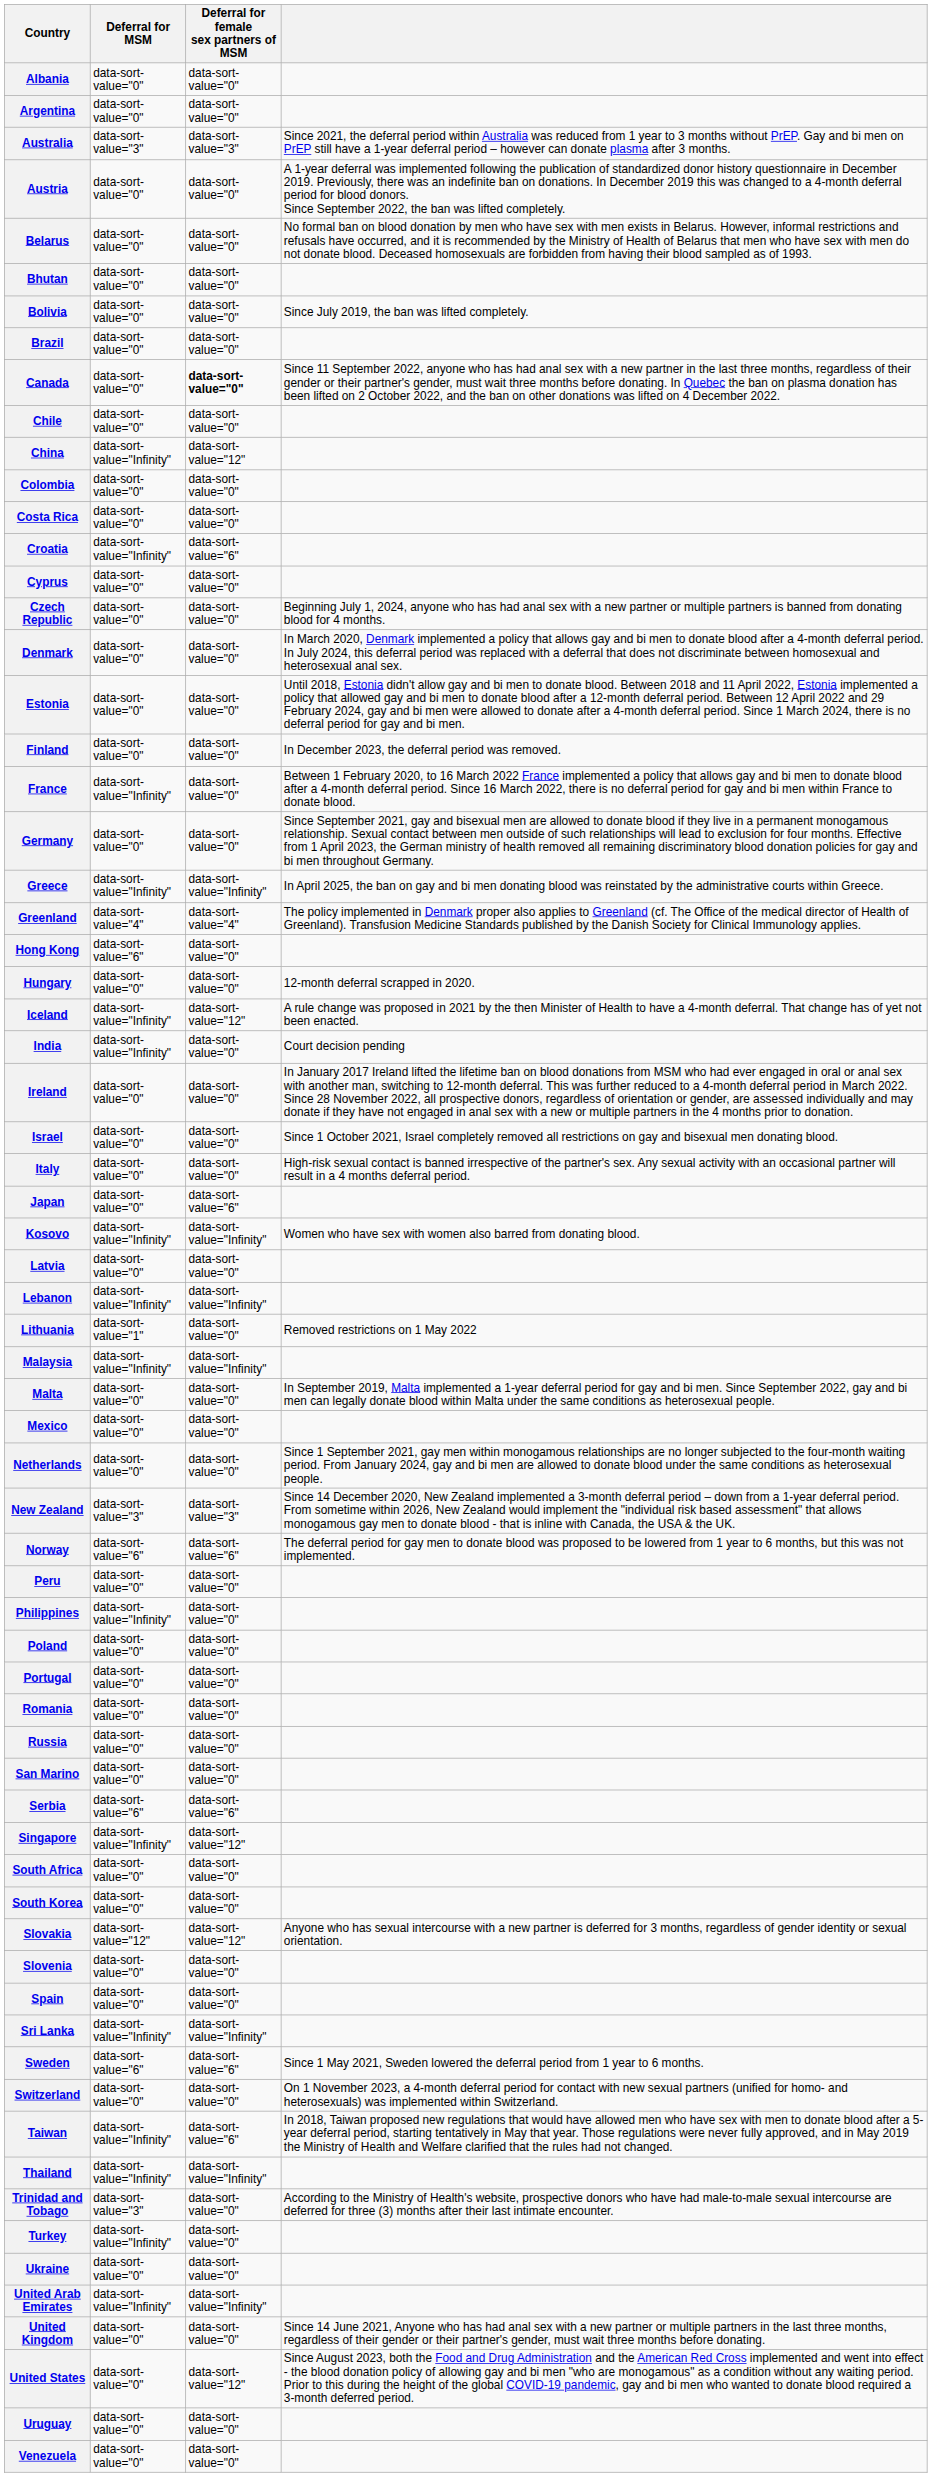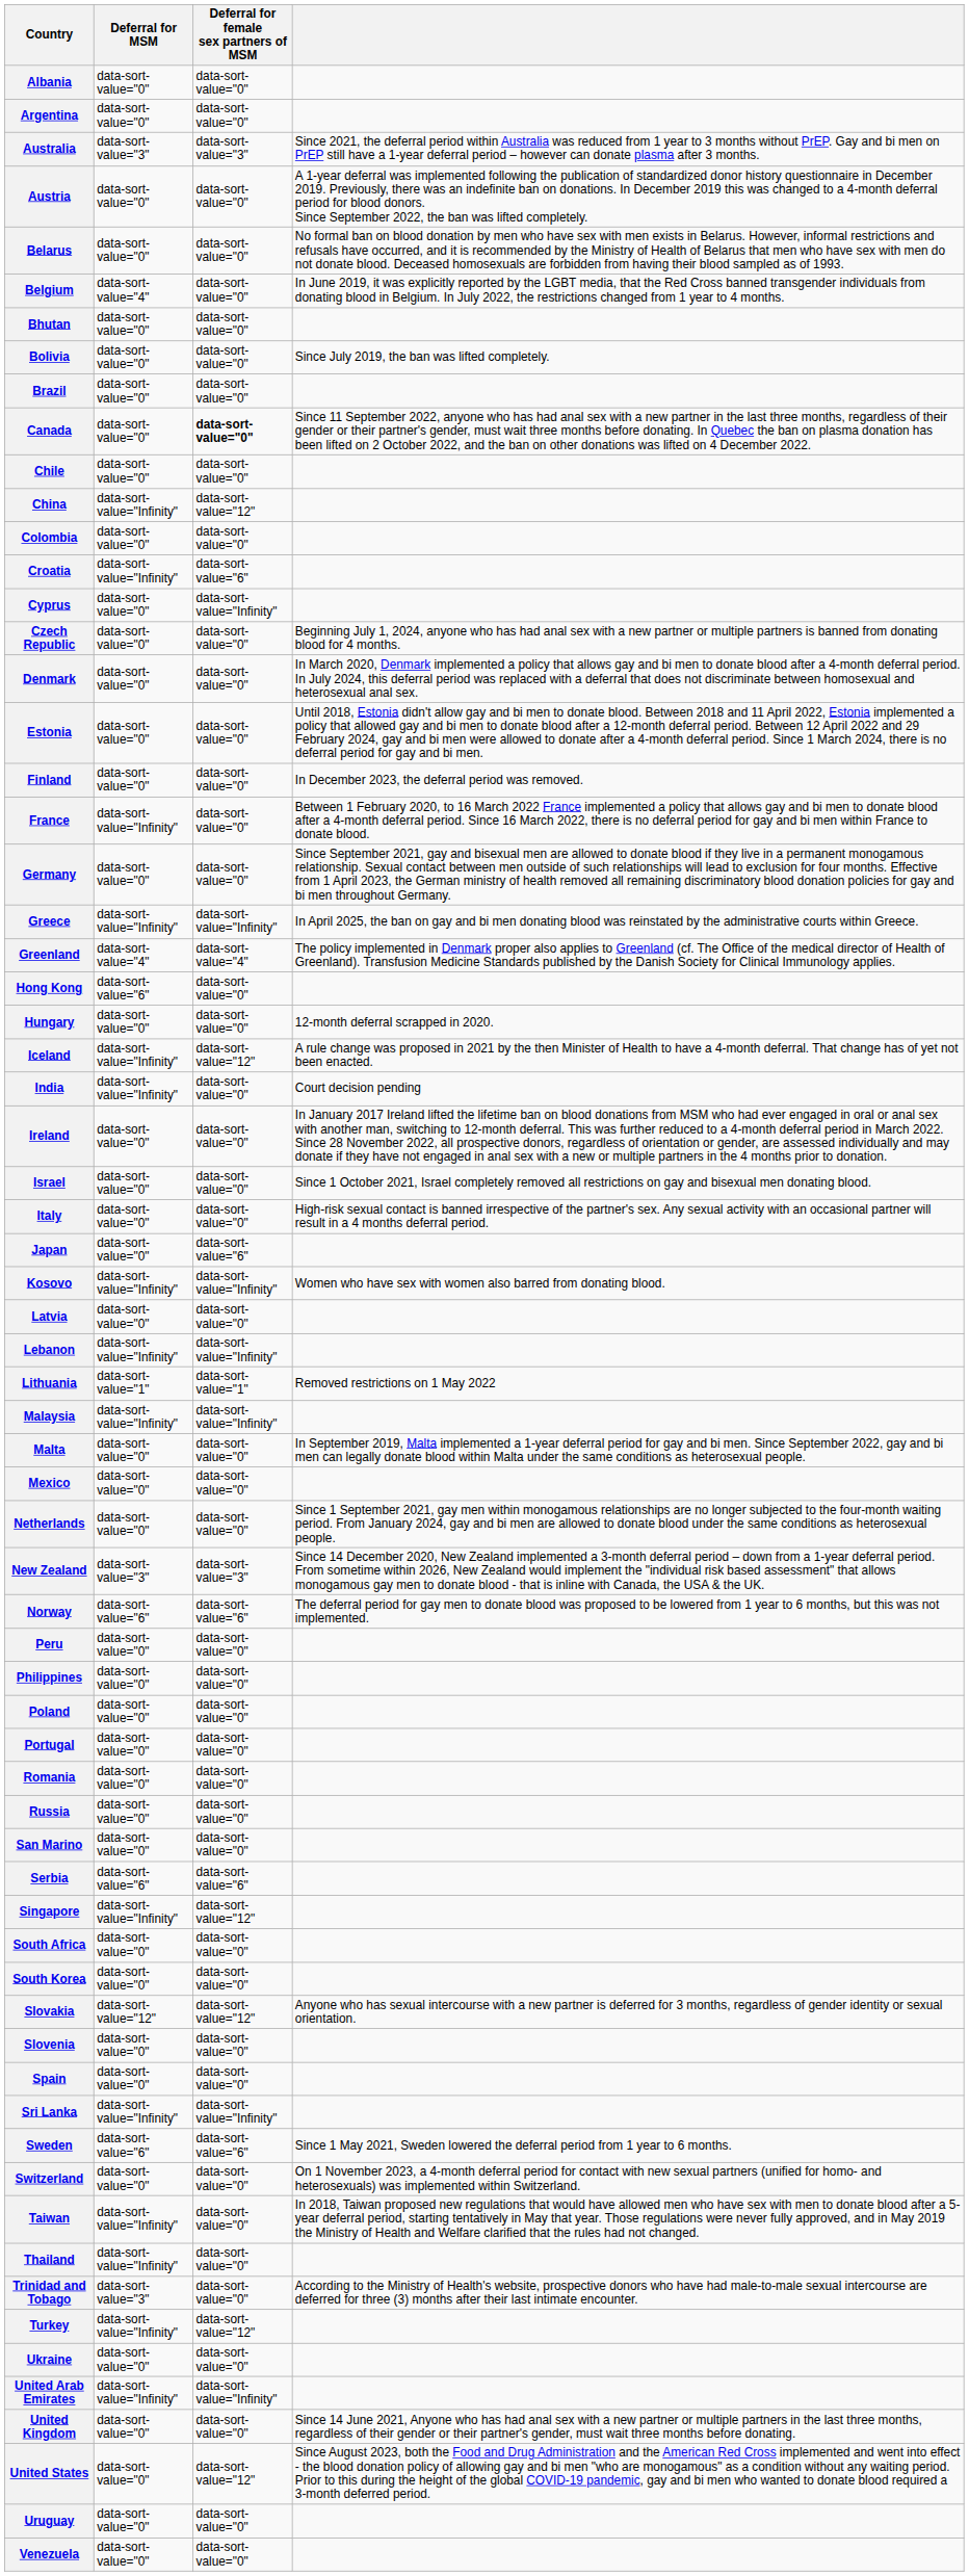+ row: Belgium | data-sort-value="4" | data-sort-value="0" | In June 2019, it was explicitly reported by the LGBT media, that the Red Cross banned transgender individuals from donating blood in Belgium. In July 2022, the restrictions changed from 1 year to 4 months.
- row: Costa Rica | data-sort-value="0" | data-sort-value="0"
Cyprus | Deferral for female sex partners of MSM: data-sort-value="0" -> data-sort-value="Infinity"
Lithuania | Deferral for female sex partners of MSM: data-sort-value="0" -> data-sort-value="1"
Philippines | Deferral for MSM: data-sort-value="Infinity" -> data-sort-value="0"
Taiwan | Deferral for female sex partners of MSM: data-sort-value="6" -> data-sort-value="0"
Thailand | Deferral for female sex partners of MSM: data-sort-value="Infinity" -> data-sort-value="0"
Turkey | Deferral for female sex partners of MSM: data-sort-value="0" -> data-sort-value="12"
